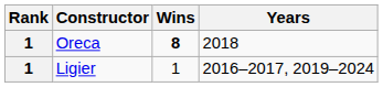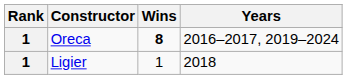Oreca | Years: 2018 -> 2016–2017, 2019–2024
Ligier | Years: 2016–2017, 2019–2024 -> 2018
